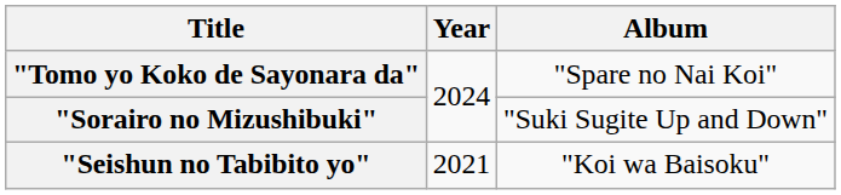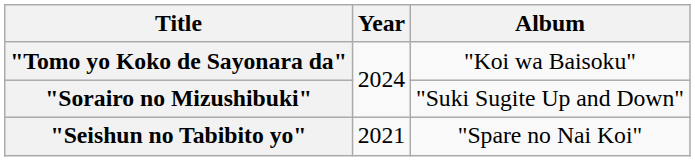"Tomo yo Koko de Sayonara da" | Album: "Spare no Nai Koi" -> "Koi wa Baisoku"
"Seishun no Tabibito yo" | Album: "Koi wa Baisoku" -> "Spare no Nai Koi"
